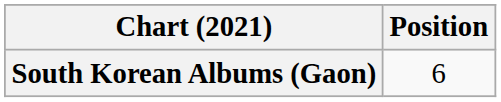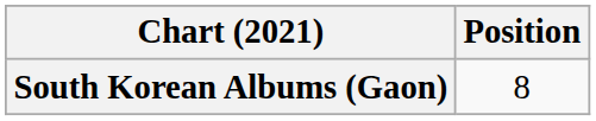South Korean Albums (Gaon) | Position: 6 -> 8
